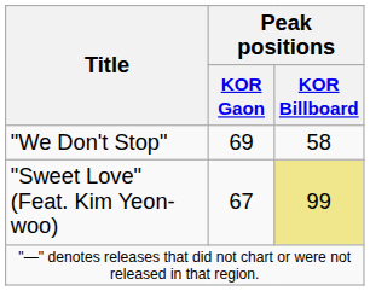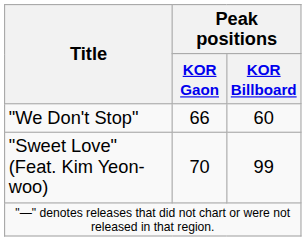"We Don't Stop" | Peak positions / KOR Gaon: 69 -> 66
"We Don't Stop" | Peak positions / KOR Billboard: 58 -> 60
"Sweet Love" (Feat. Kim Yeon-woo) | Peak positions / KOR Gaon: 67 -> 70
"Sweet Love" (Feat. Kim Yeon-woo) | Peak positions / KOR Billboard: khaki background -> no background
